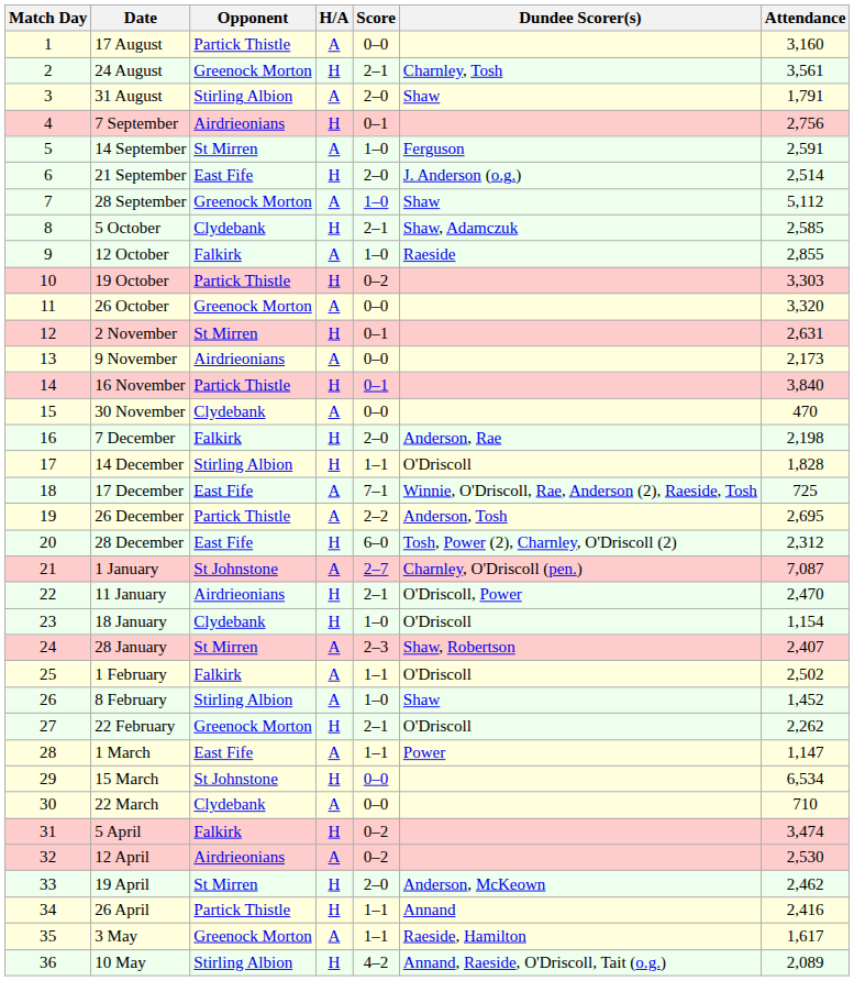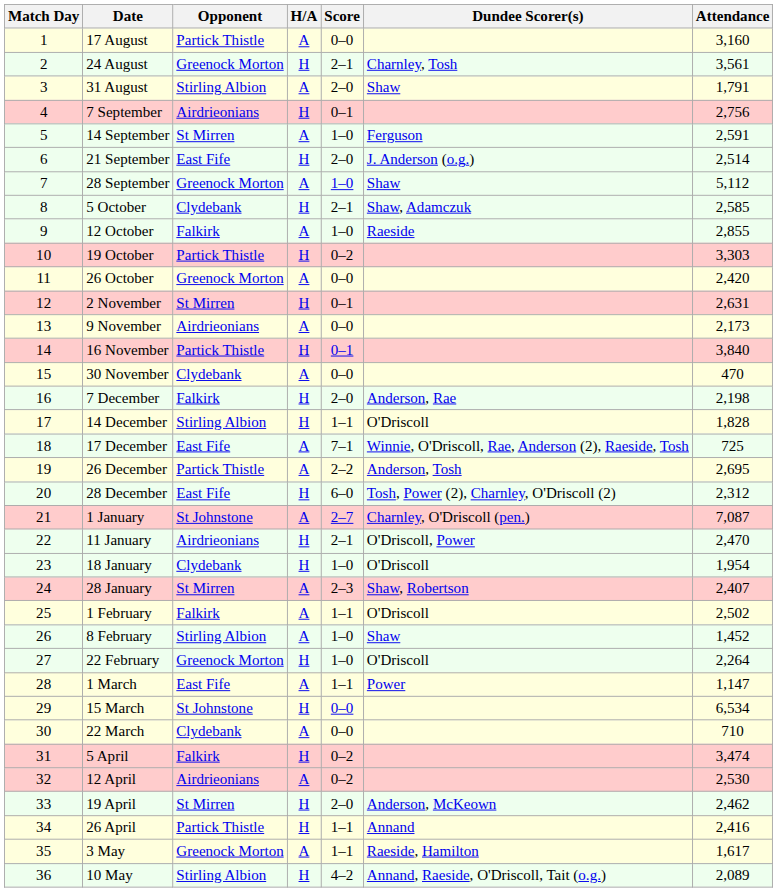26 October | Attendance: 3,320 -> 2,420
18 January | Attendance: 1,154 -> 1,954
22 February | Score: 2–1 -> 1–0
22 February | Attendance: 2,262 -> 2,264
